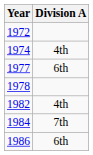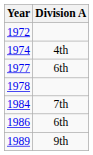- row: 1982 | 4th
+ row: 1989 | 9th
